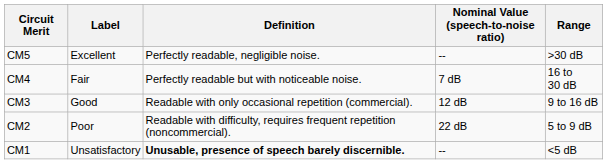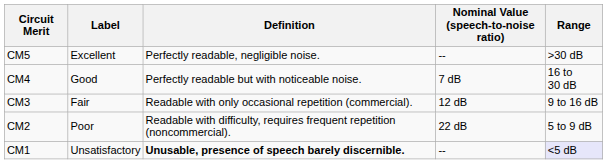CM4 | Label: Fair -> Good
CM3 | Label: Good -> Fair
CM1 | Range: no background -> lavender background
